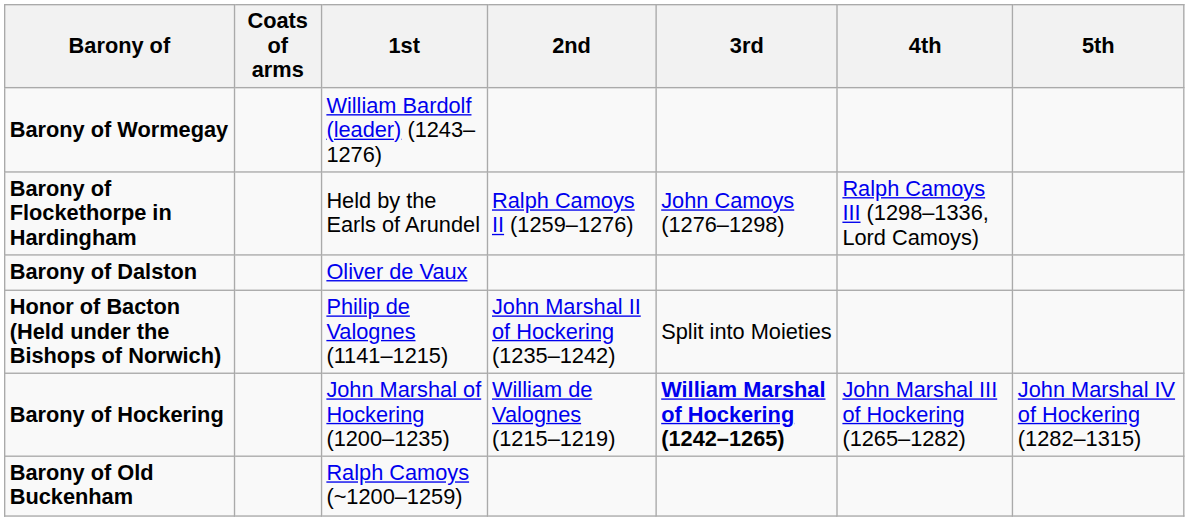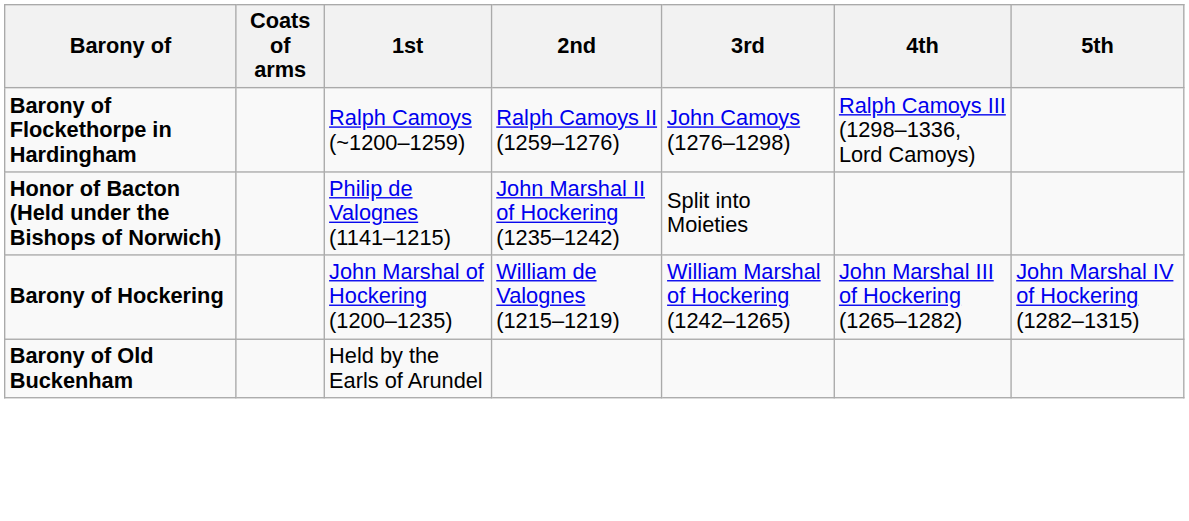- row: Barony of Wormegay | William Bardolf (leader) (1243–1276)
Barony of Flockethorpe in Hardingham | 1st: Held by the Earls of Arundel -> Ralph Camoys (~1200–1259)
- row: Barony of Dalston | Oliver de Vaux
Barony of Hockering | 3rd: bold -> normal
Barony of Old Buckenham | 1st: Ralph Camoys (~1200–1259) -> Held by the Earls of Arundel
